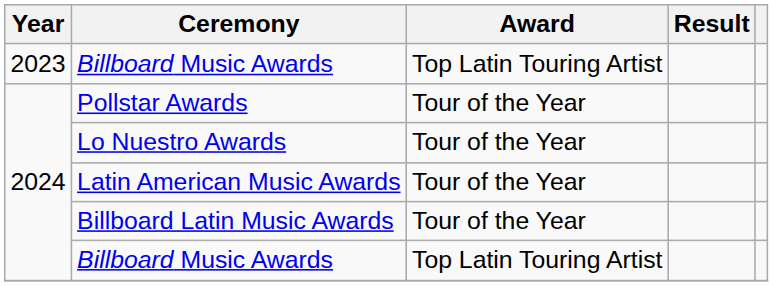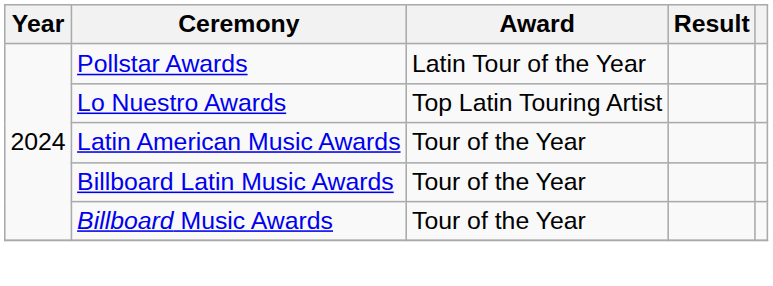- row: 2023 | Billboard Music Awards | Top Latin Touring Artist
Pollstar Awards | Award: Tour of the Year -> Latin Tour of the Year
Lo Nuestro Awards | Award: Tour of the Year -> Top Latin Touring Artist
2024 / Billboard Music Awards | Award: Top Latin Touring Artist -> Tour of the Year
